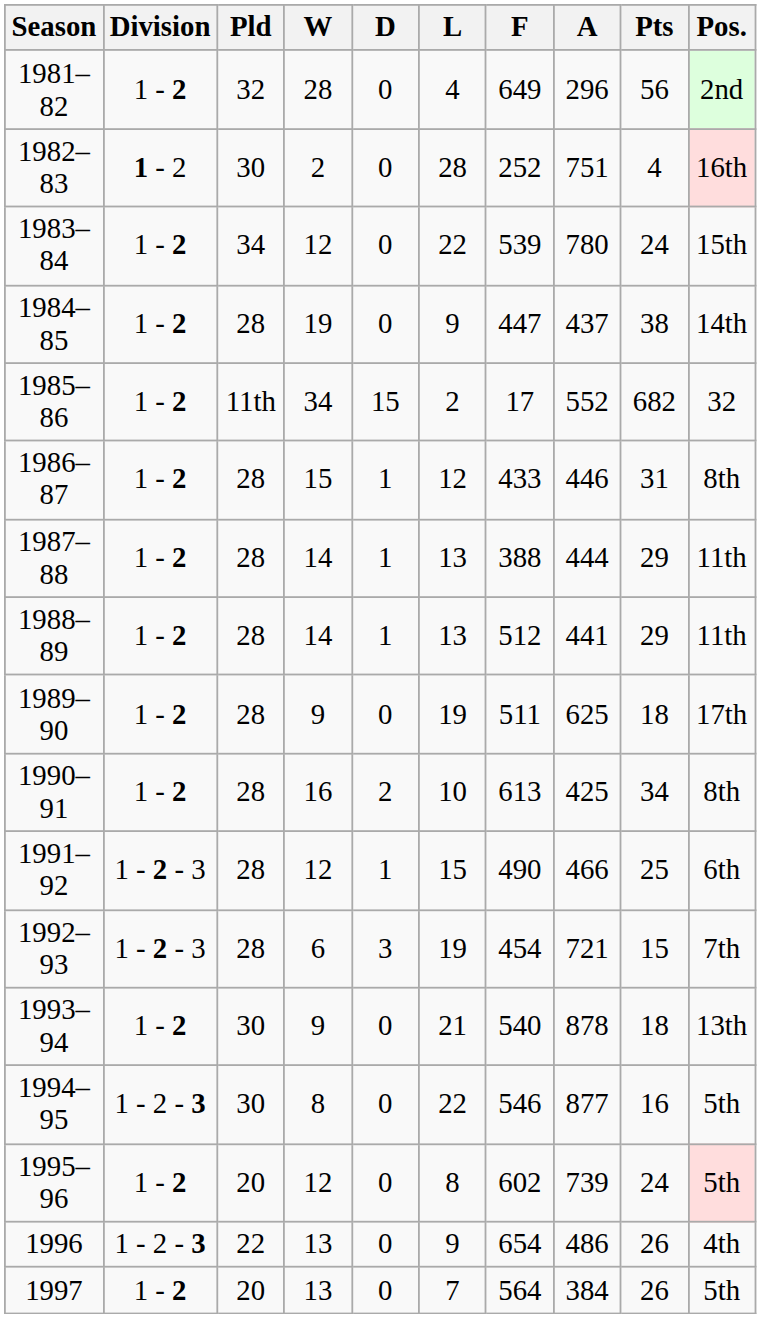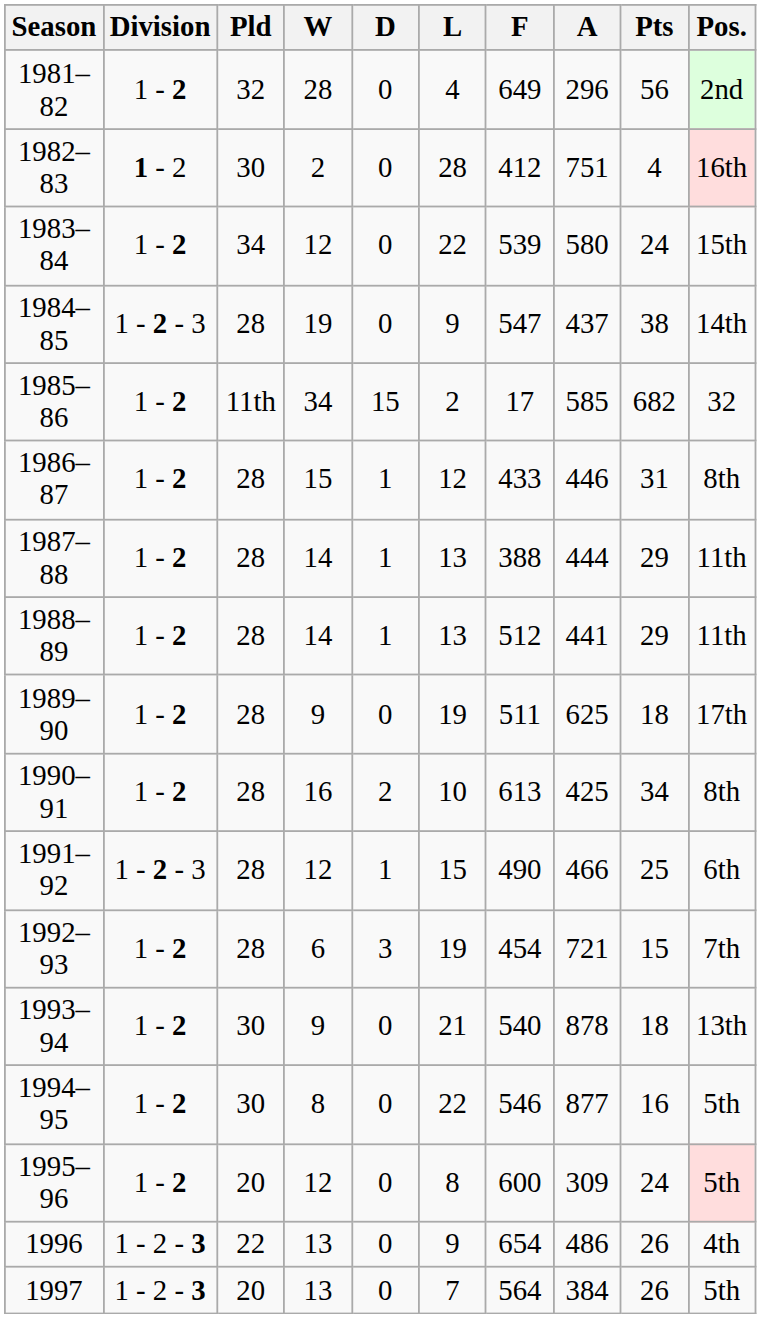1982–83 | F: 252 -> 412
1983–84 | A: 780 -> 580
1984–85 | Division: 1 - 2 -> 1 - 2 - 3
1984–85 | F: 447 -> 547
1985–86 | A: 552 -> 585
1992–93 | Division: 1 - 2 - 3 -> 1 - 2
1994–95 | Division: 1 - 2 - 3 -> 1 - 2
1995–96 | F: 602 -> 600
1995–96 | A: 739 -> 309
1997 | Division: 1 - 2 -> 1 - 2 - 3
